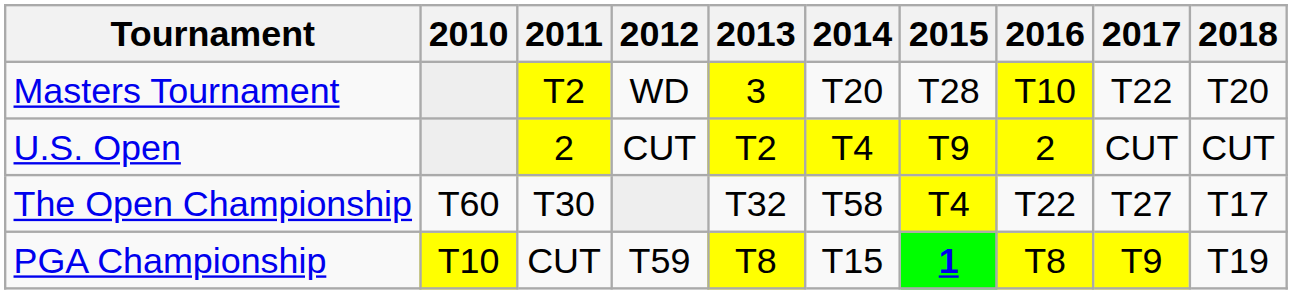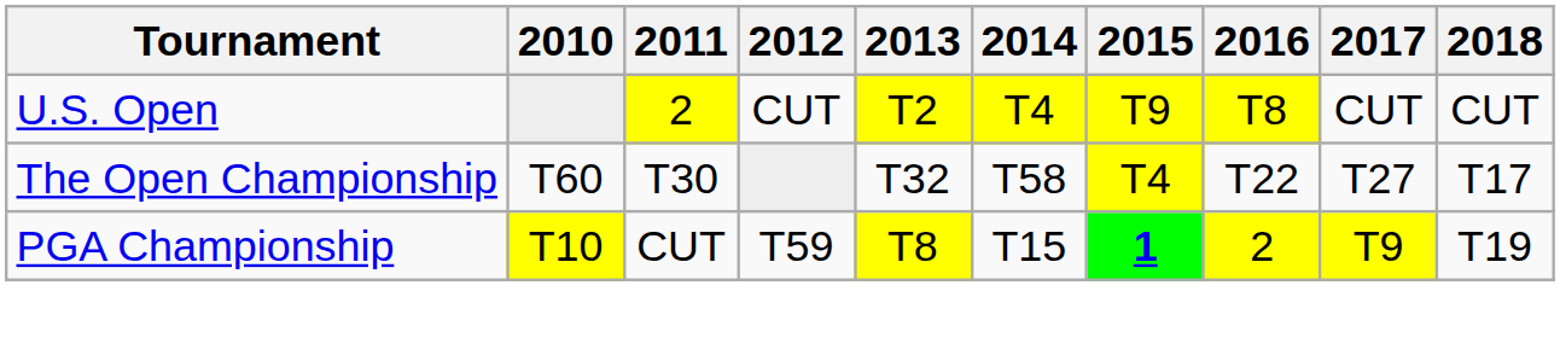- row: Masters Tournament | T2 | WD | 3 | T20 | T28 | T10 | T22 | T20
U.S. Open | 2016: 2 -> T8
PGA Championship | 2016: T8 -> 2
